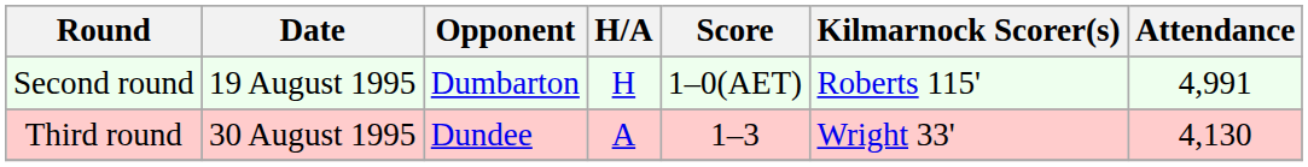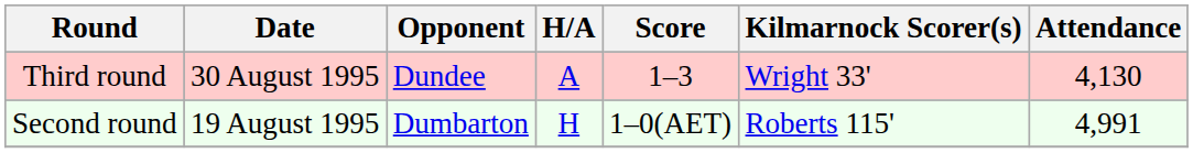rows swapped: Second round <-> Third round
